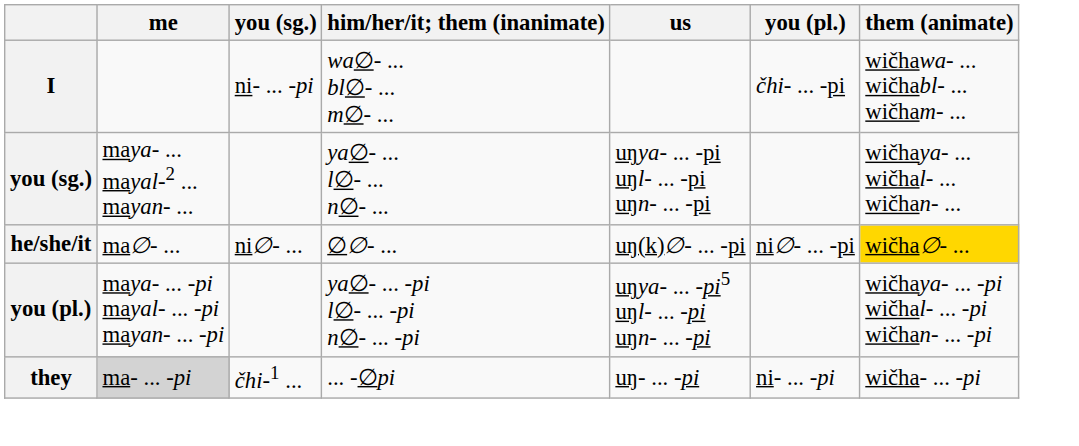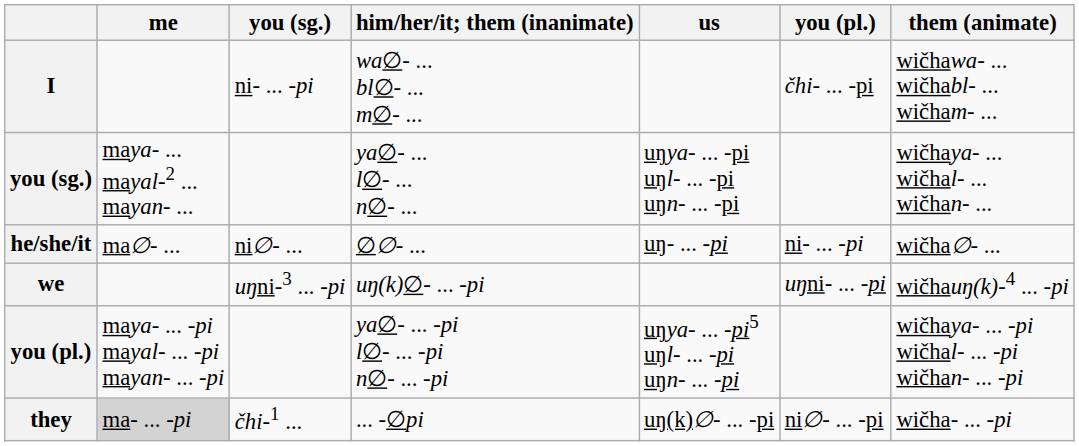he/she/it | us: uŋ(k)∅- ... -pi -> uŋ- ... -pi
he/she/it | you (pl.): ni∅- ... -pi -> ni- ... -pi
he/she/it | them (animate): gold background -> no background
+ row: we | uŋni-3 ... -pi | uŋ(k)∅- ... -pi | uŋni- ... -pi | wičhauŋ(k)-4 ... -pi
they | us: uŋ- ... -pi -> uŋ(k)∅- ... -pi
they | you (pl.): ni- ... -pi -> ni∅- ... -pi
